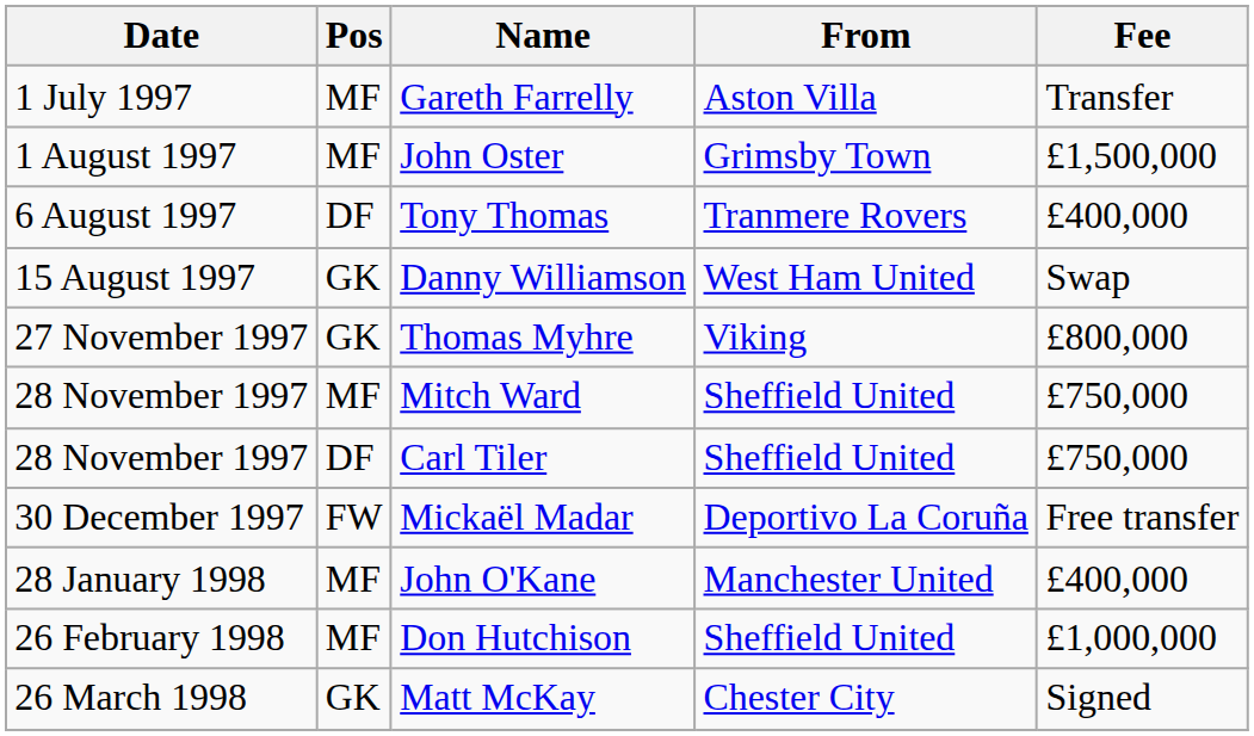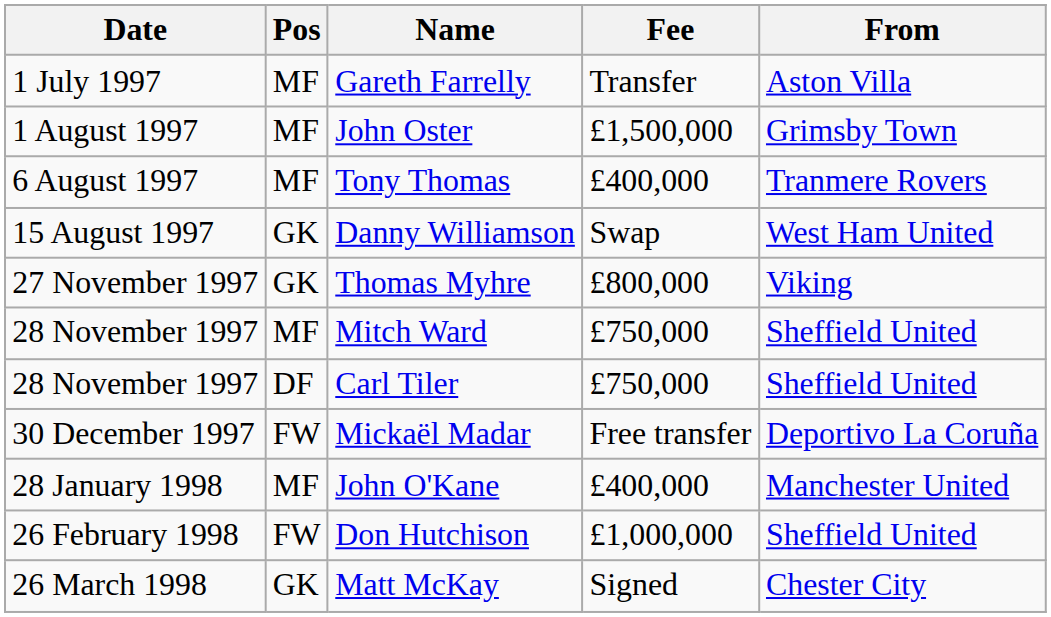columns swapped: From <-> Fee
Tony Thomas | Pos: DF -> MF
Don Hutchison | Pos: MF -> FW
